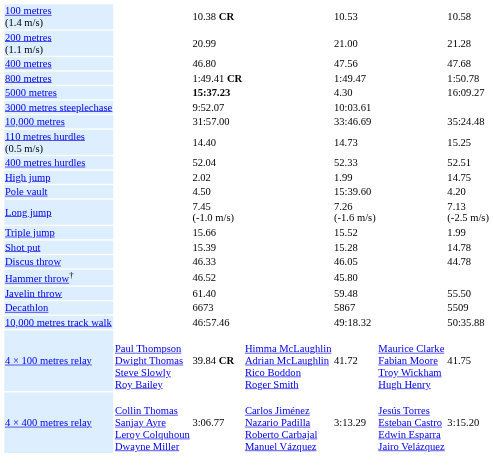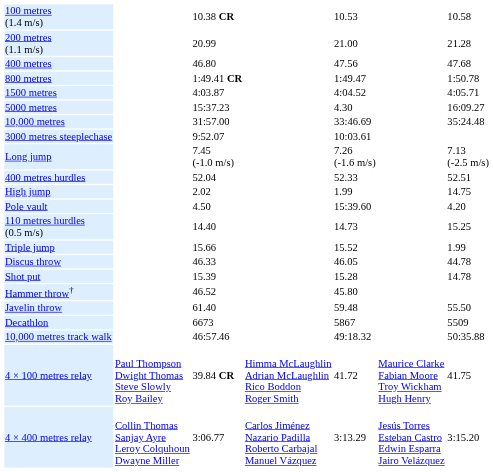+ row: 1500 metres | 4:03.87 | 4:04.52 | 4:05.71
5000 metres | column 3: bold -> normal
rows swapped: 10,000 metres <-> 3000 metres steeplechase
rows swapped: 110 metres hurdles (0.5 m/s) <-> Long jump
rows swapped: Shot put <-> Discus throw
